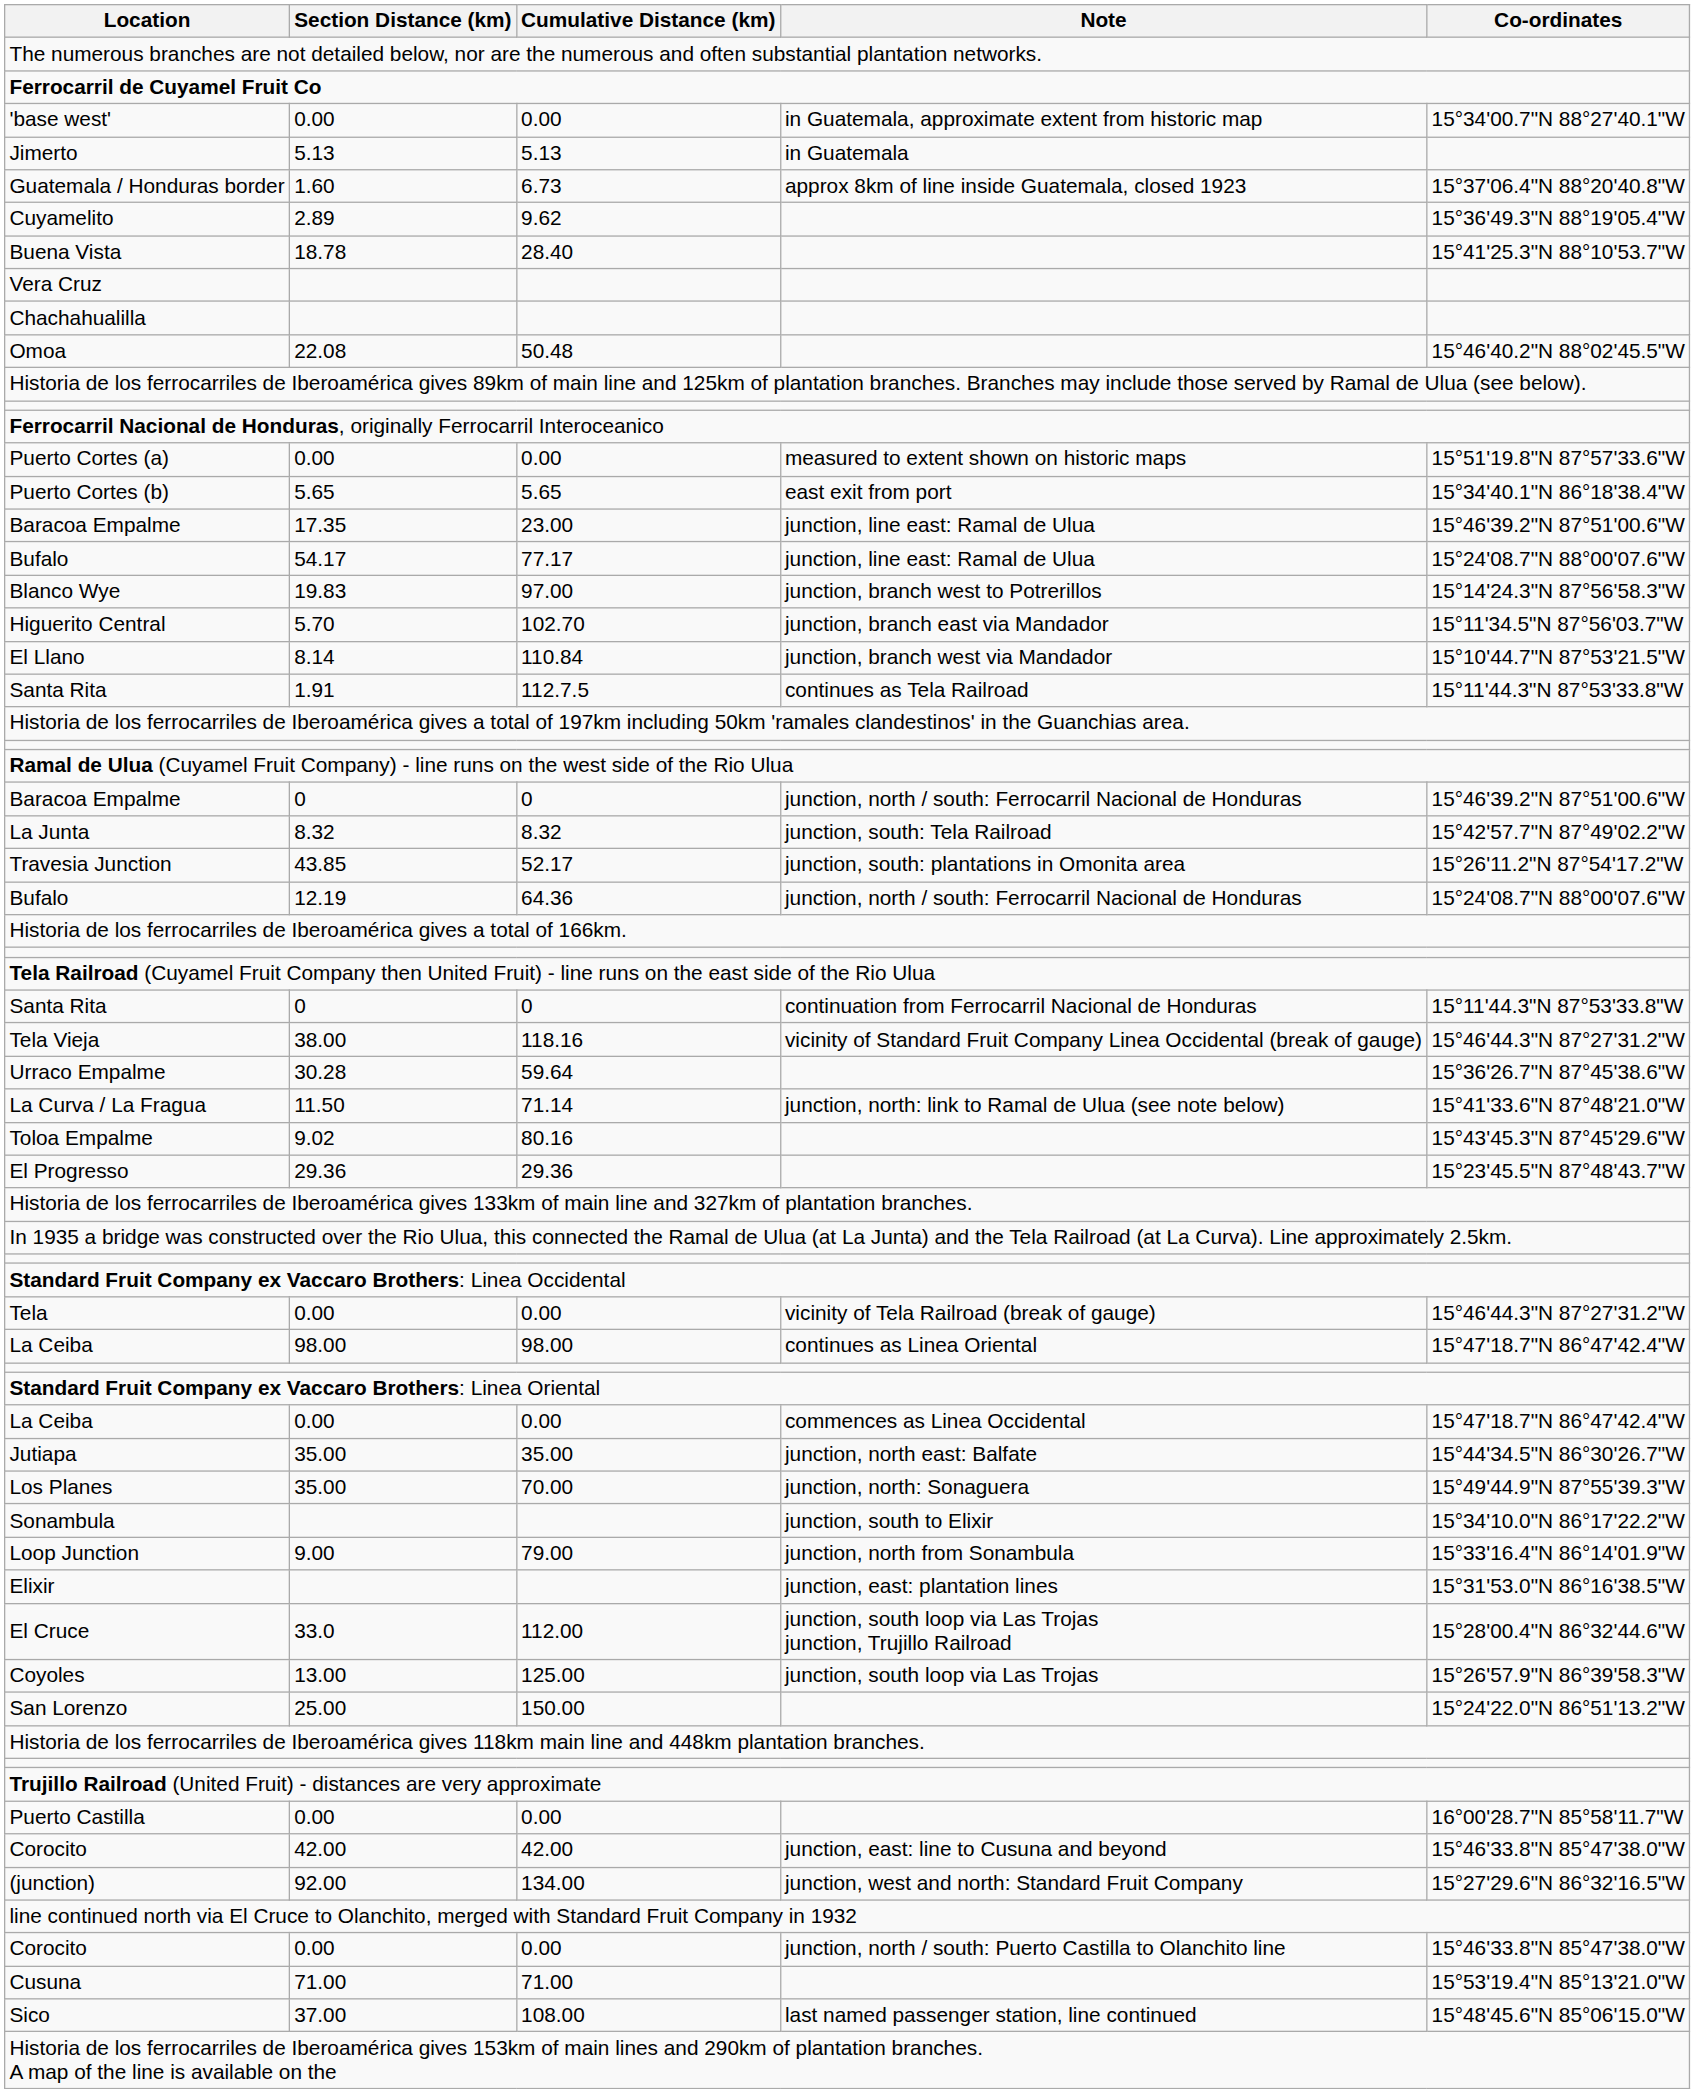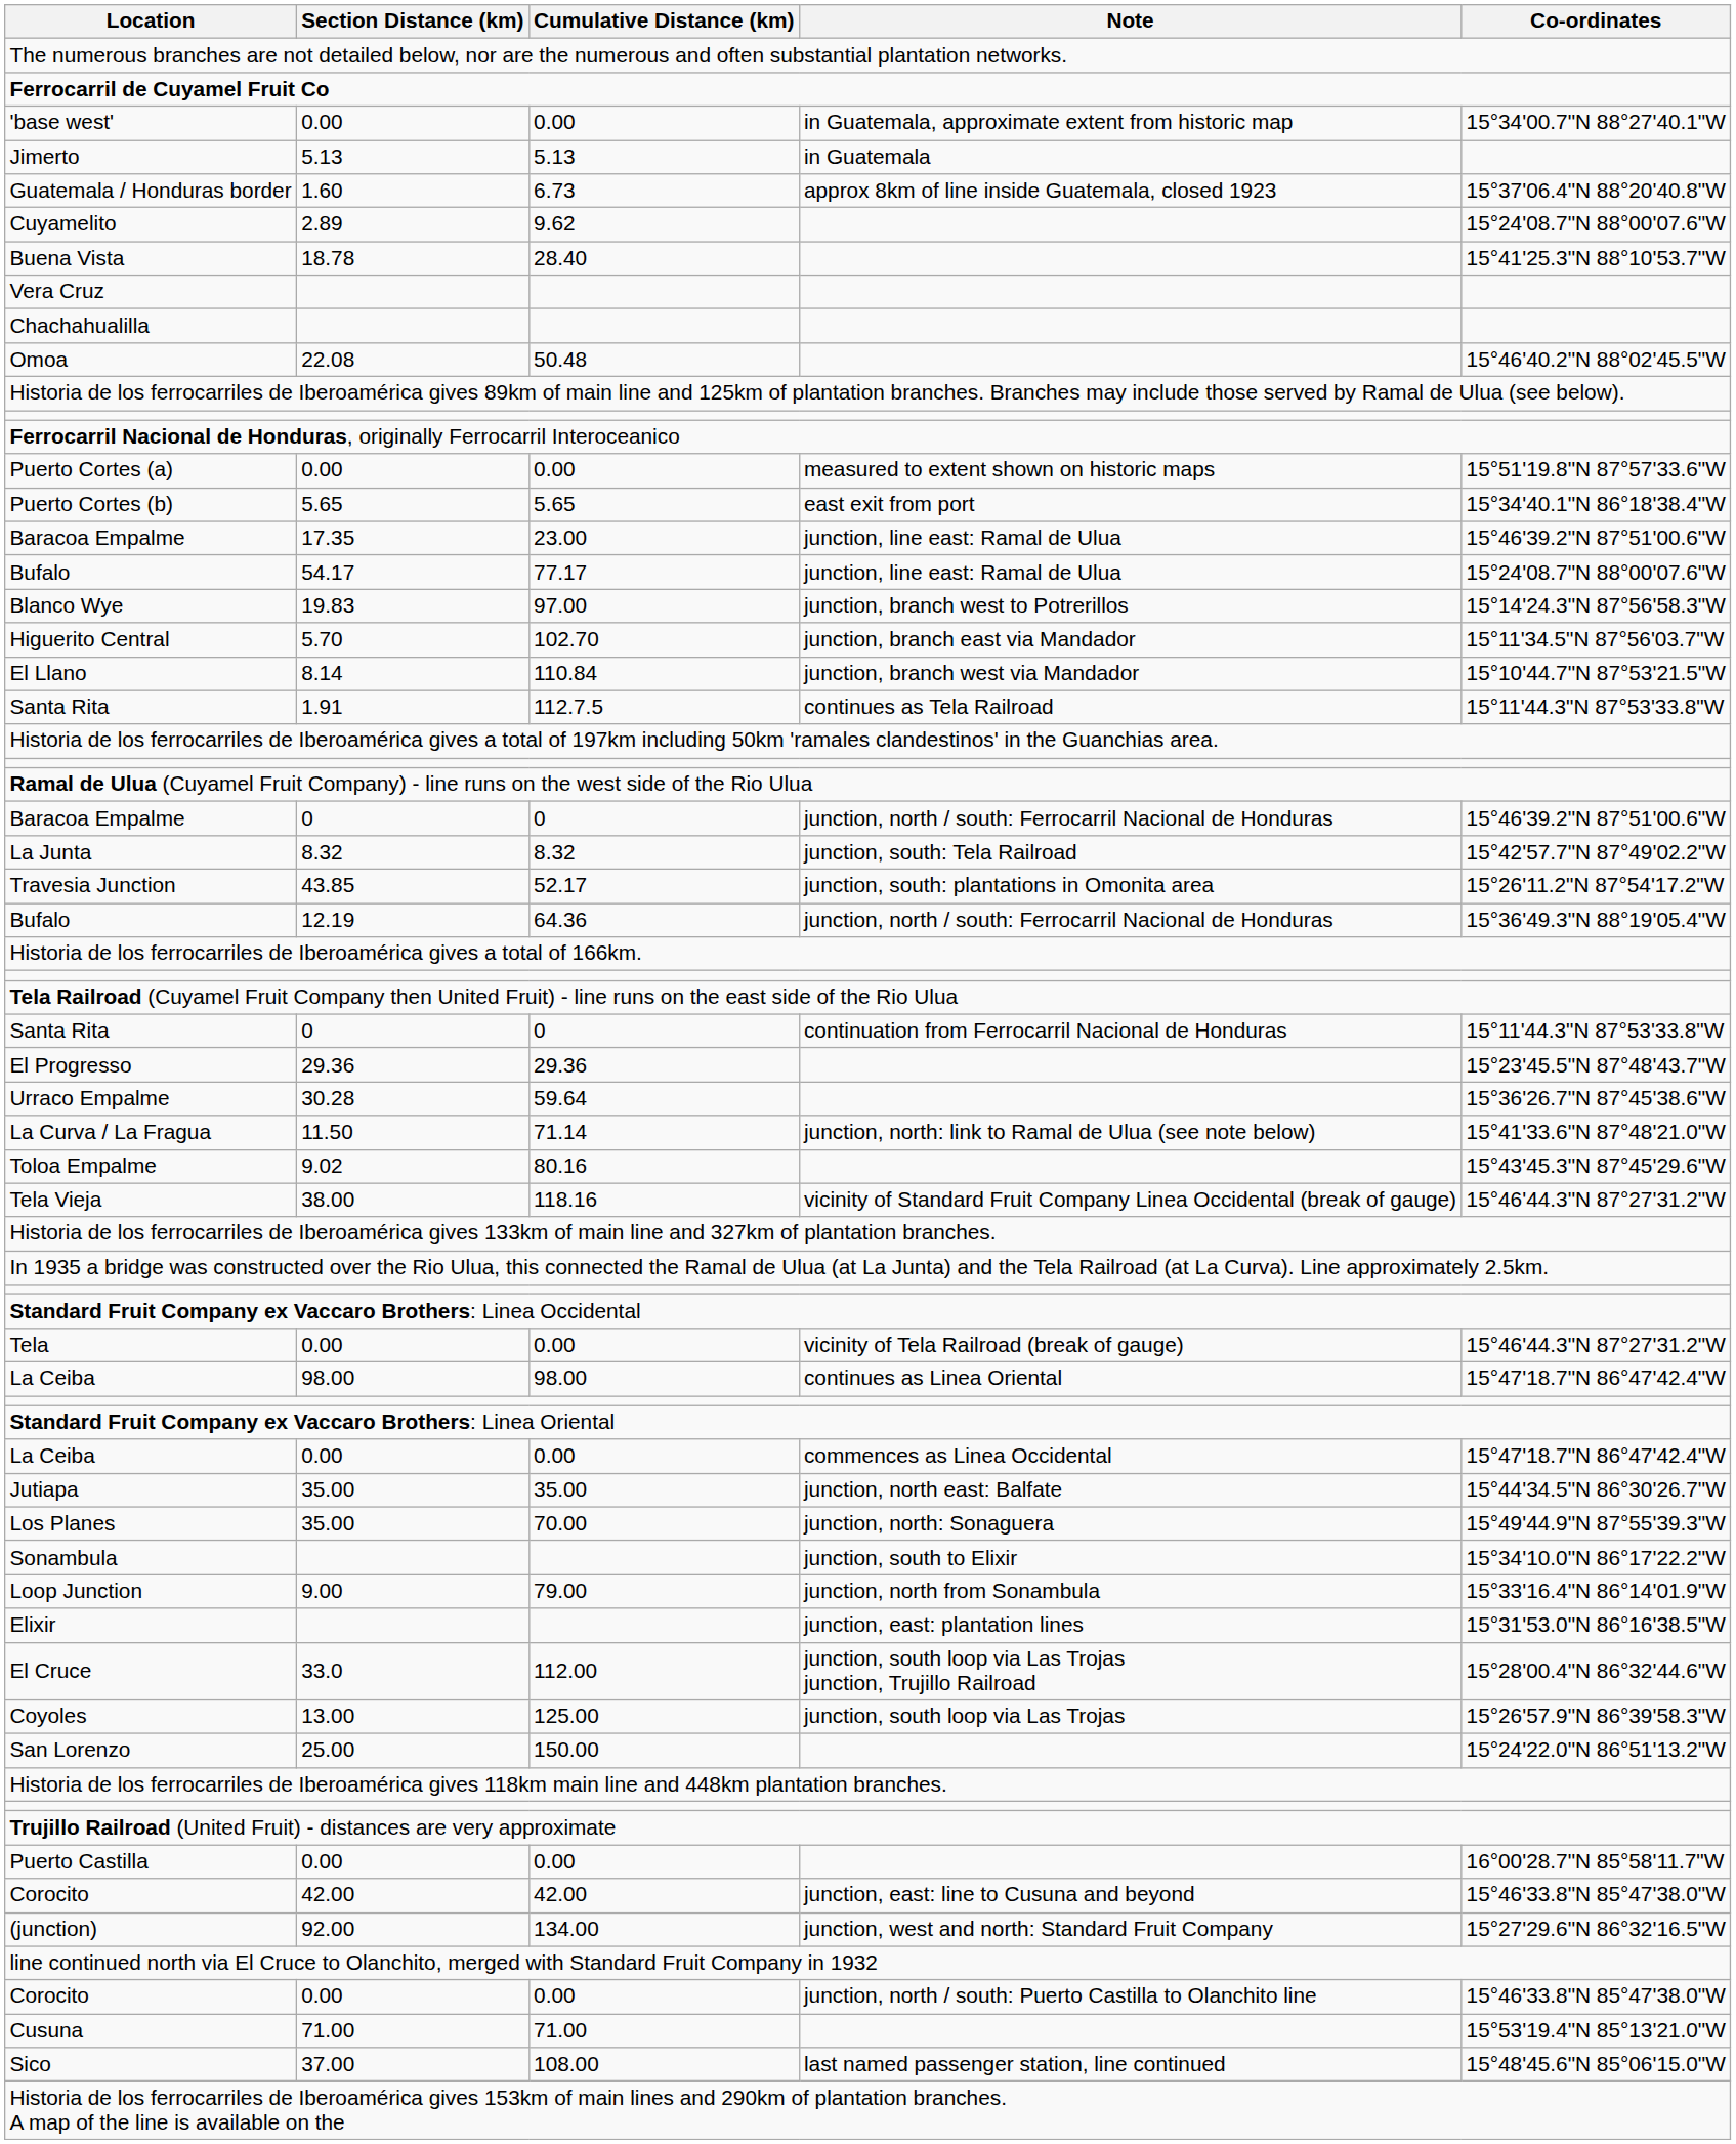Cuyamelito | Co-ordinates: 15°36'49.3"N 88°19'05.4"W -> 15°24'08.7"N 88°00'07.6"W
Bufalo / 64.36 | Co-ordinates: 15°24'08.7"N 88°00'07.6"W -> 15°36'49.3"N 88°19'05.4"W
rows swapped: El Progresso <-> Tela Vieja
